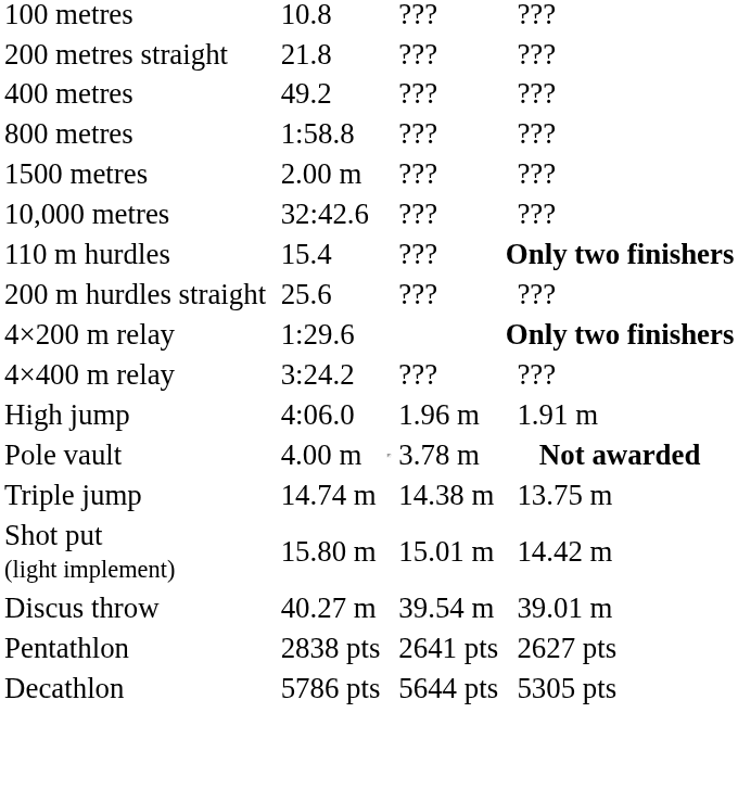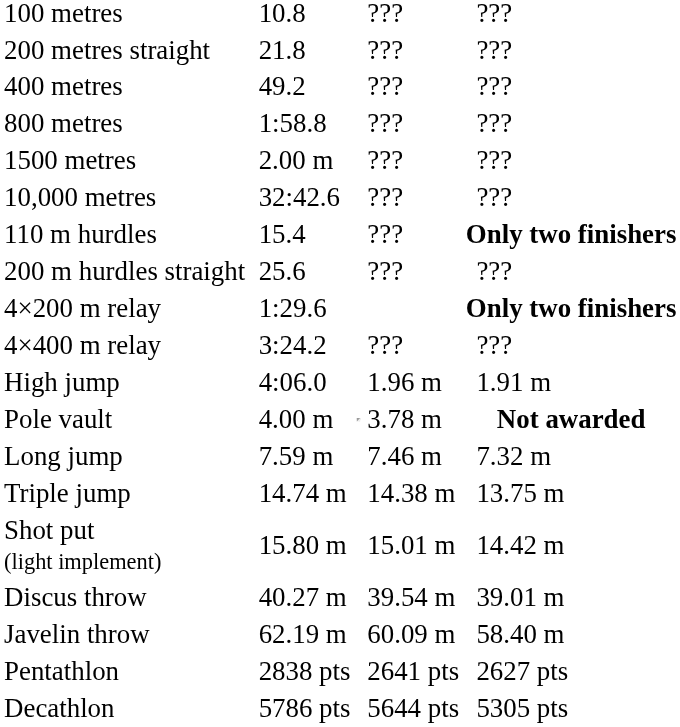+ row: Long jump | 7.59 m | 7.46 m | 7.32 m
+ row: Javelin throw | 62.19 m | 60.09 m | 58.40 m
